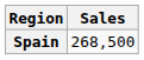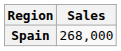Spain | Sales: 268,500 -> 268,000
